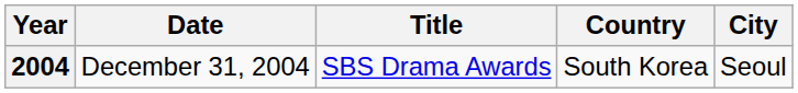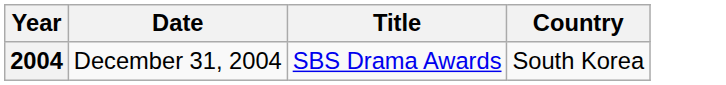- column: City | Seoul
